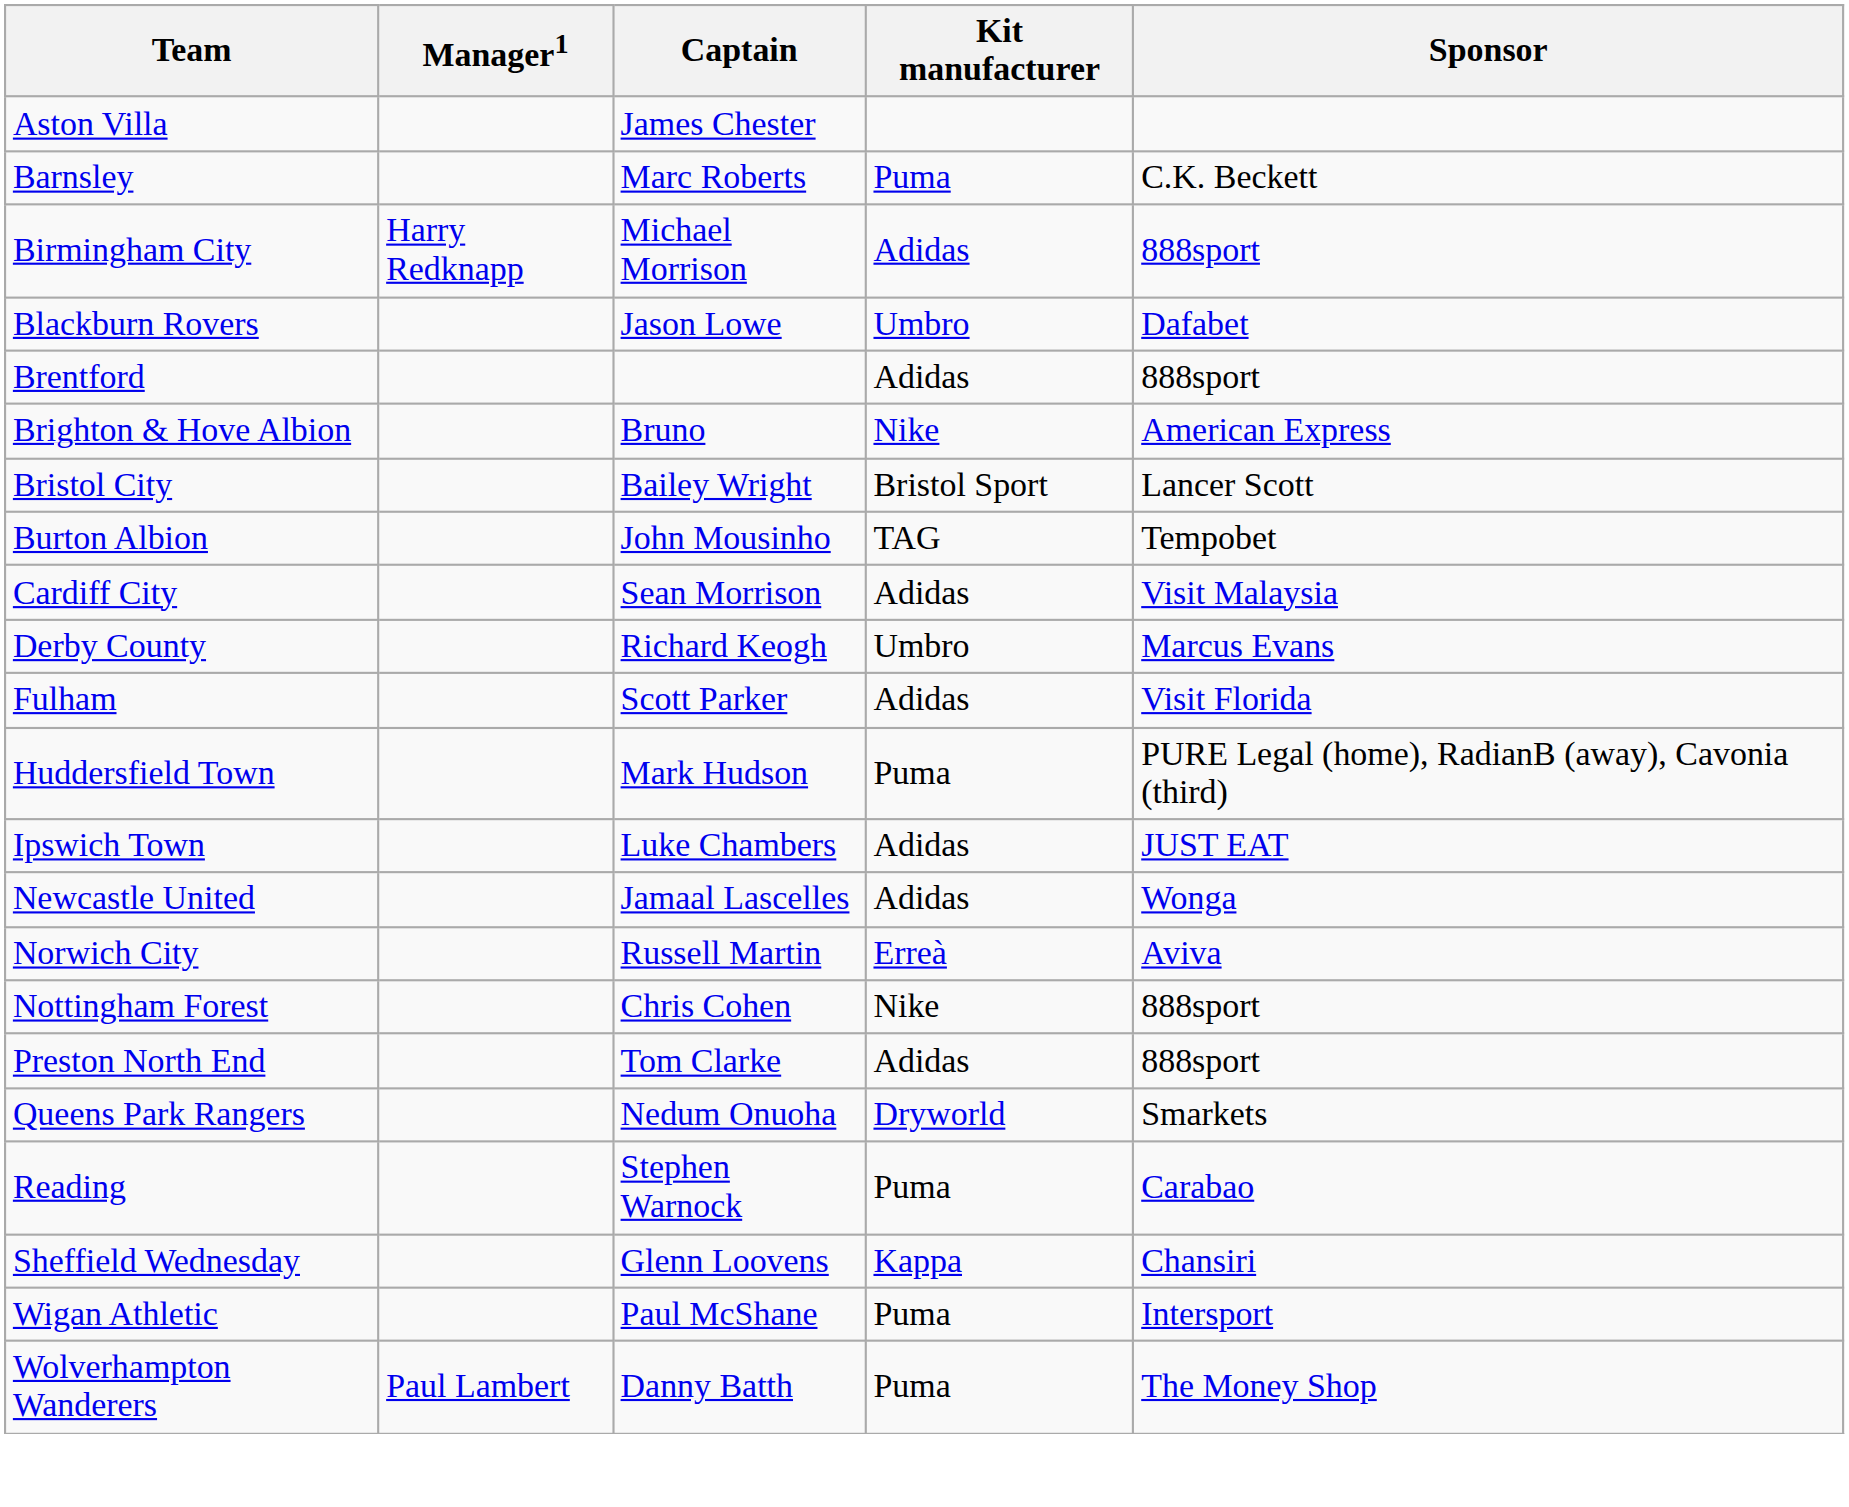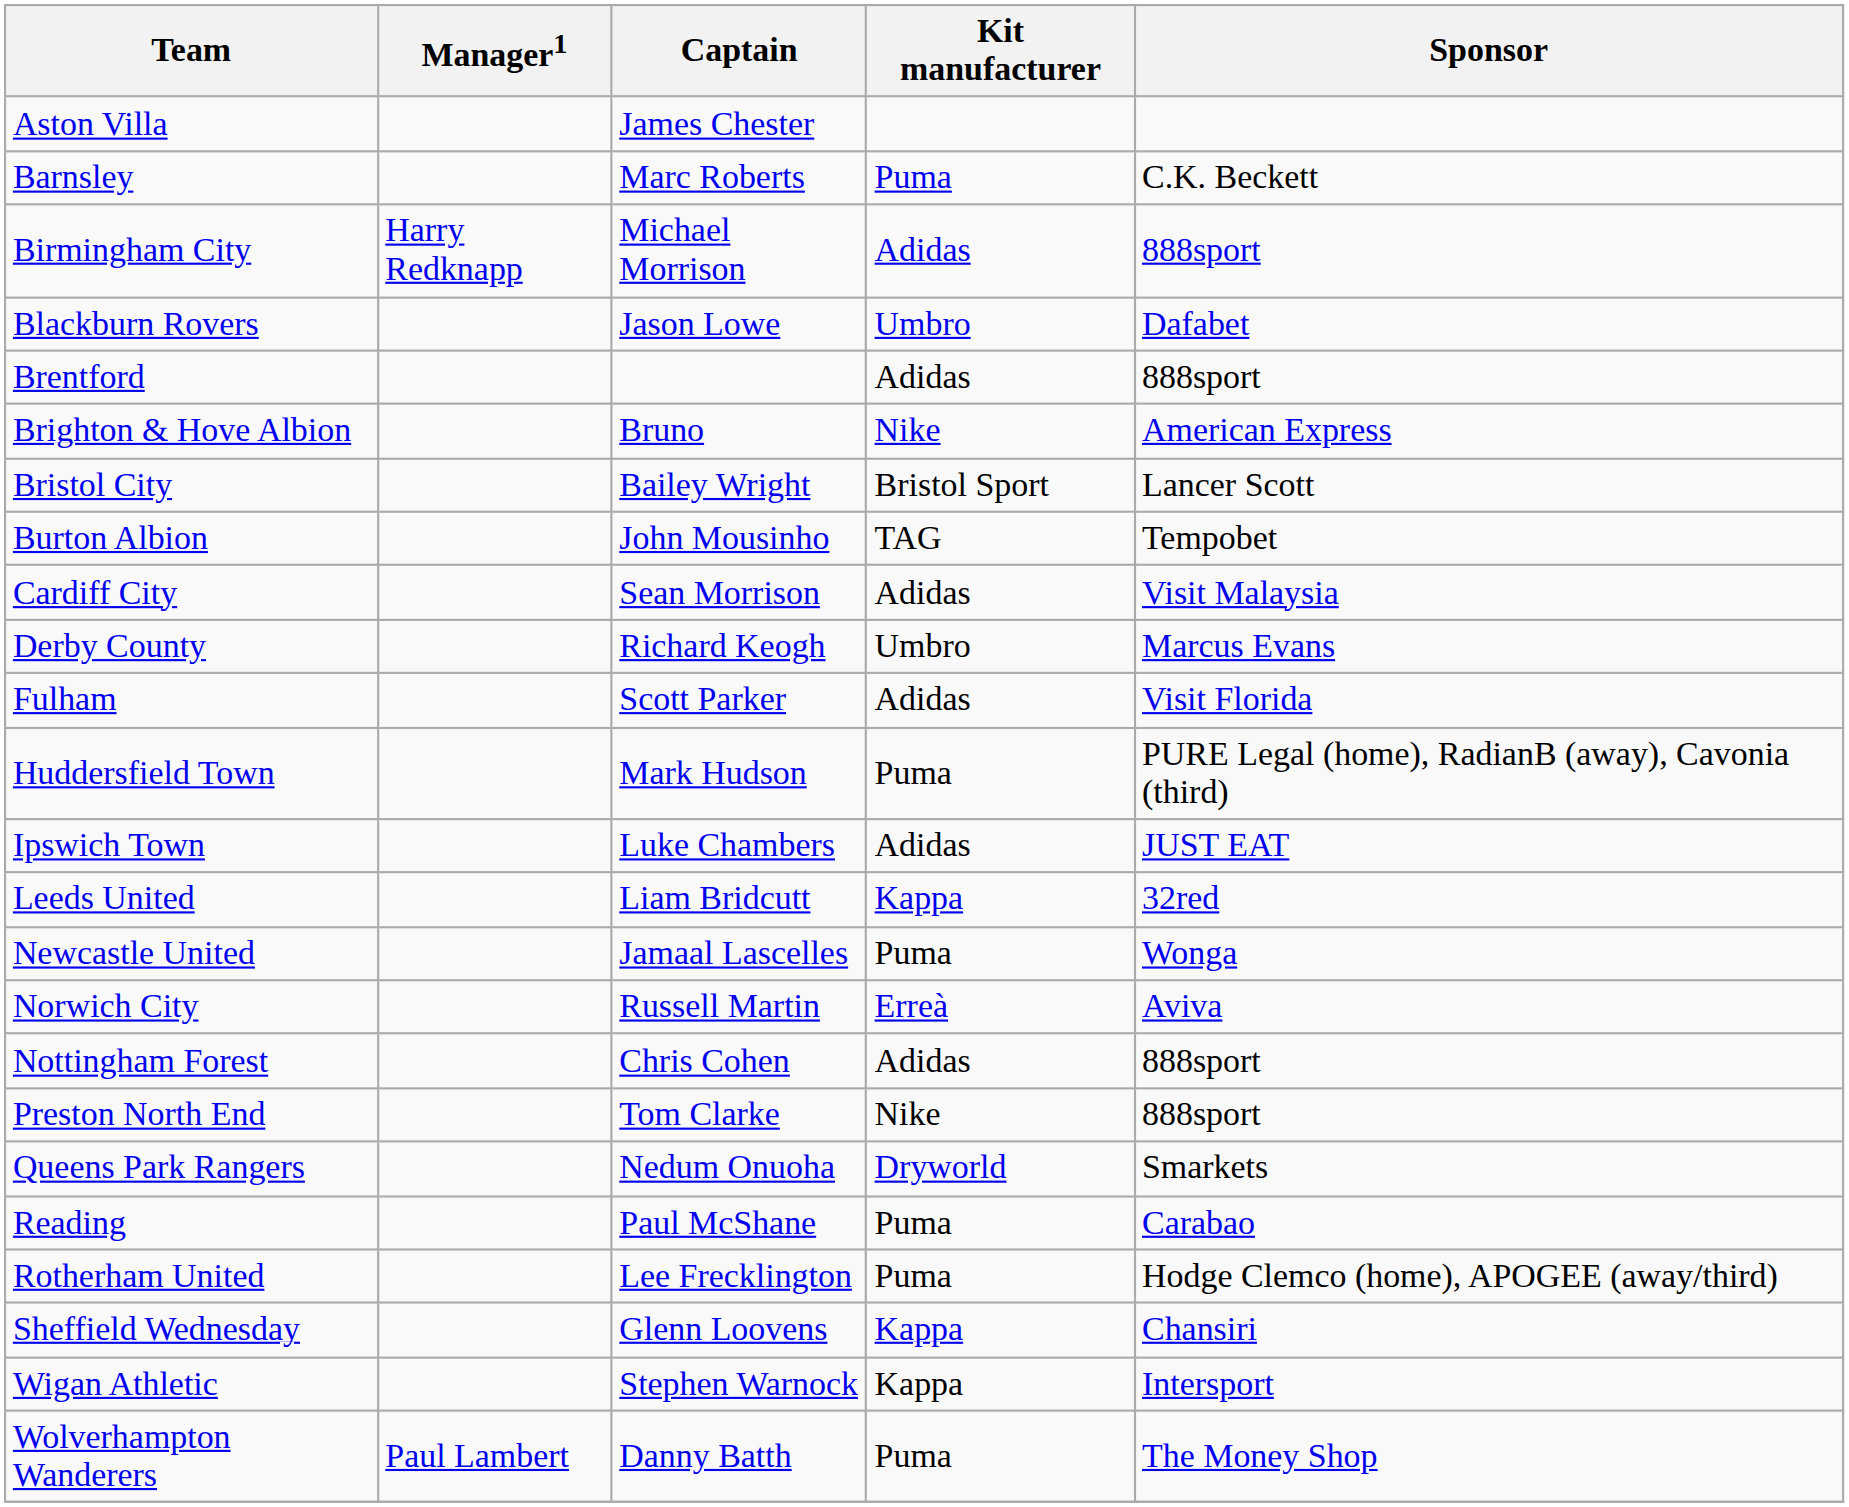+ row: Leeds United | Liam Bridcutt | Kappa | 32red
Newcastle United | Kit manufacturer: Adidas -> Puma
Nottingham Forest | Kit manufacturer: Nike -> Adidas
Preston North End | Kit manufacturer: Adidas -> Nike
Reading | Captain: Stephen Warnock -> Paul McShane
+ row: Rotherham United | Lee Frecklington | Puma | Hodge Clemco (home), APOGEE (away/third)
Wigan Athletic | Captain: Paul McShane -> Stephen Warnock
Wigan Athletic | Kit manufacturer: Puma -> Kappa
